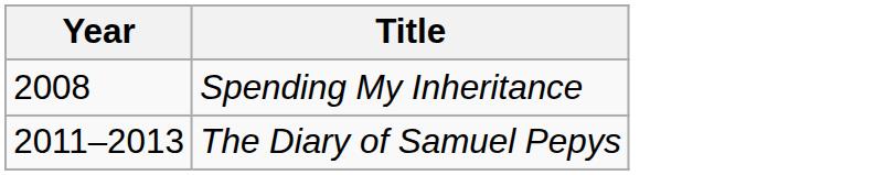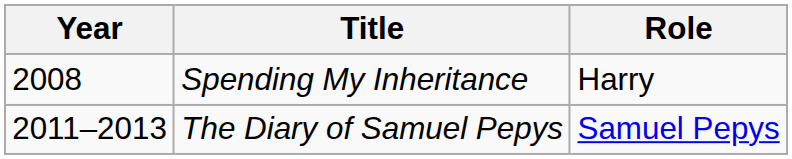+ column: Role | Harry | Samuel Pepys
